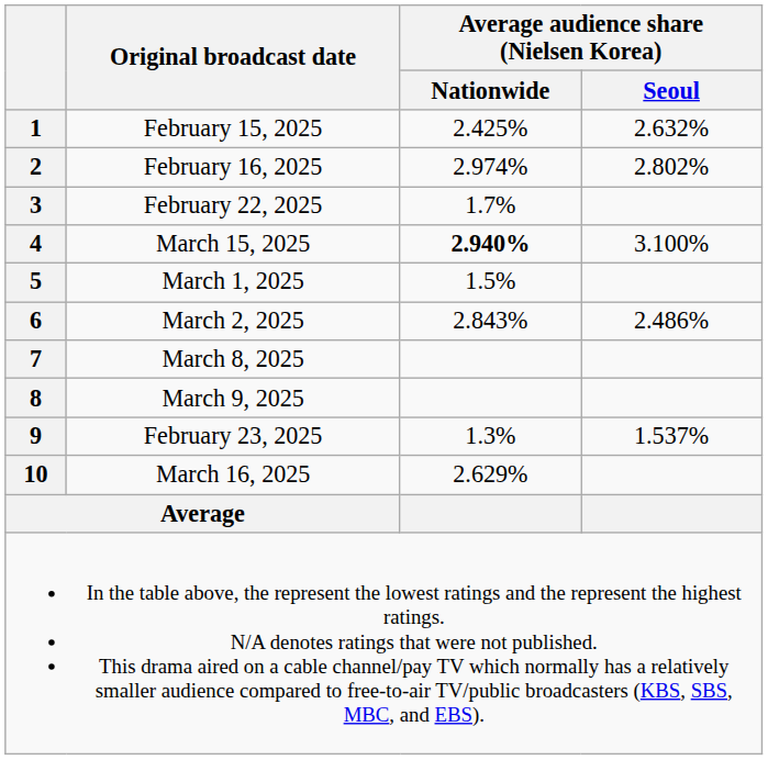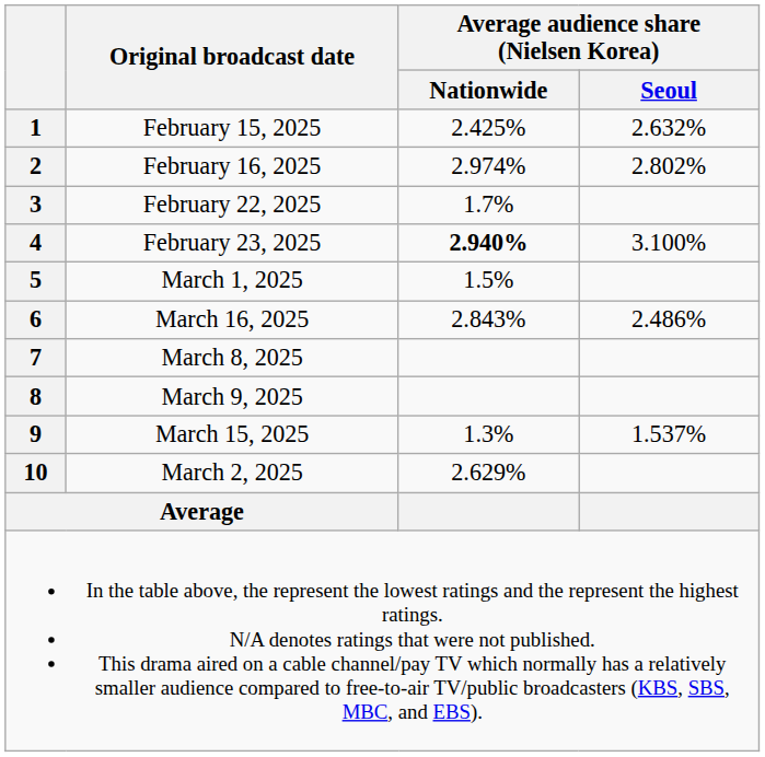4 | Original broadcast date: March 15, 2025 -> February 23, 2025
6 | Original broadcast date: March 2, 2025 -> March 16, 2025
9 | Original broadcast date: February 23, 2025 -> March 15, 2025
10 | Original broadcast date: March 16, 2025 -> March 2, 2025
